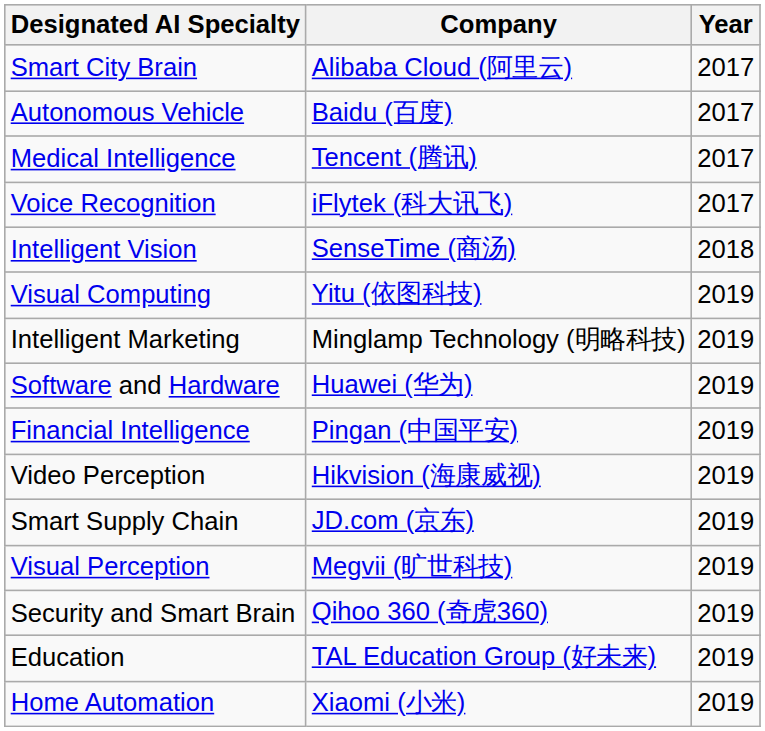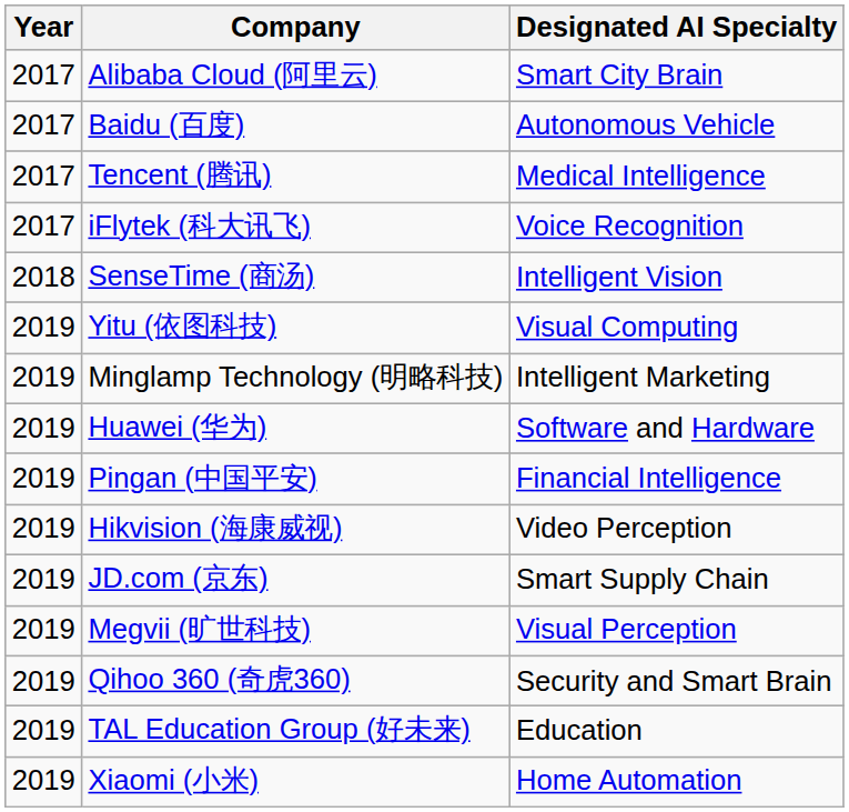columns swapped: Year <-> Designated AI Specialty
